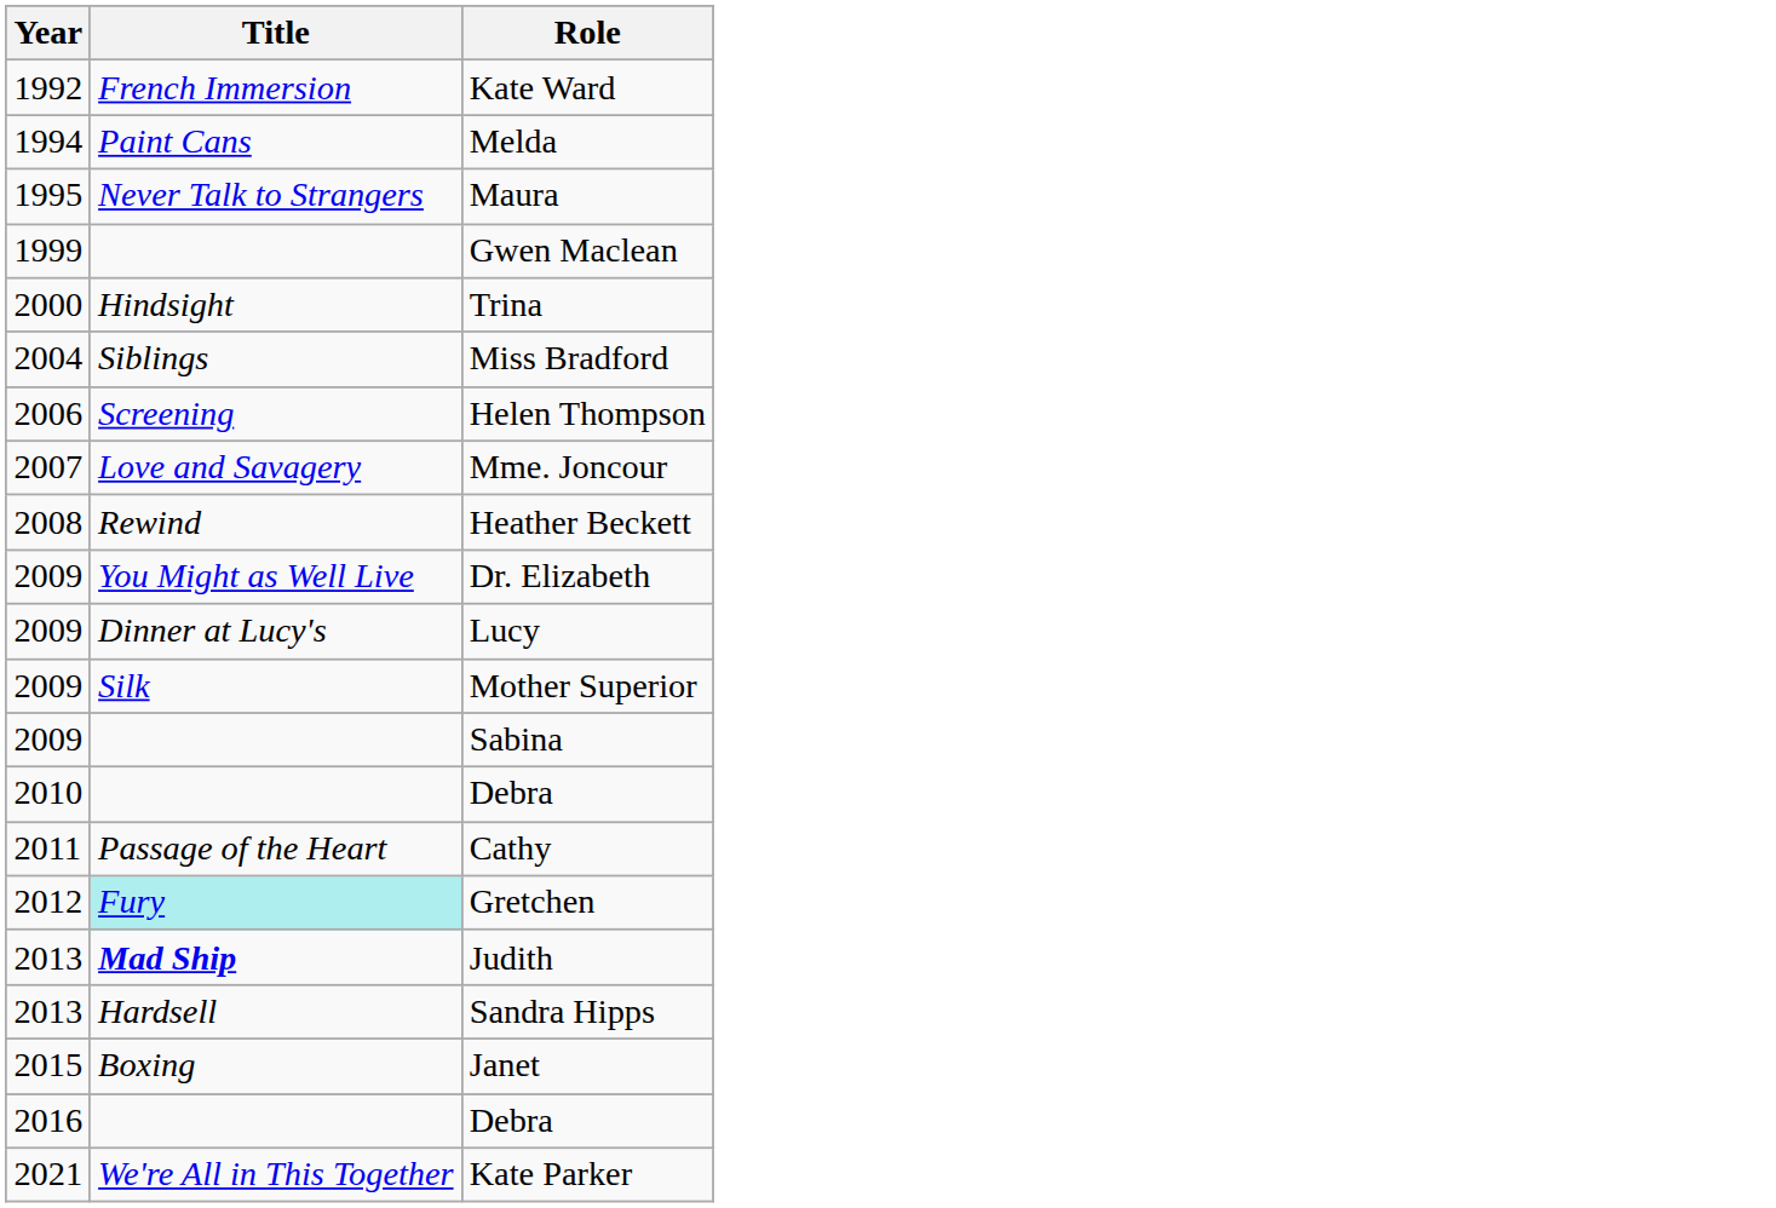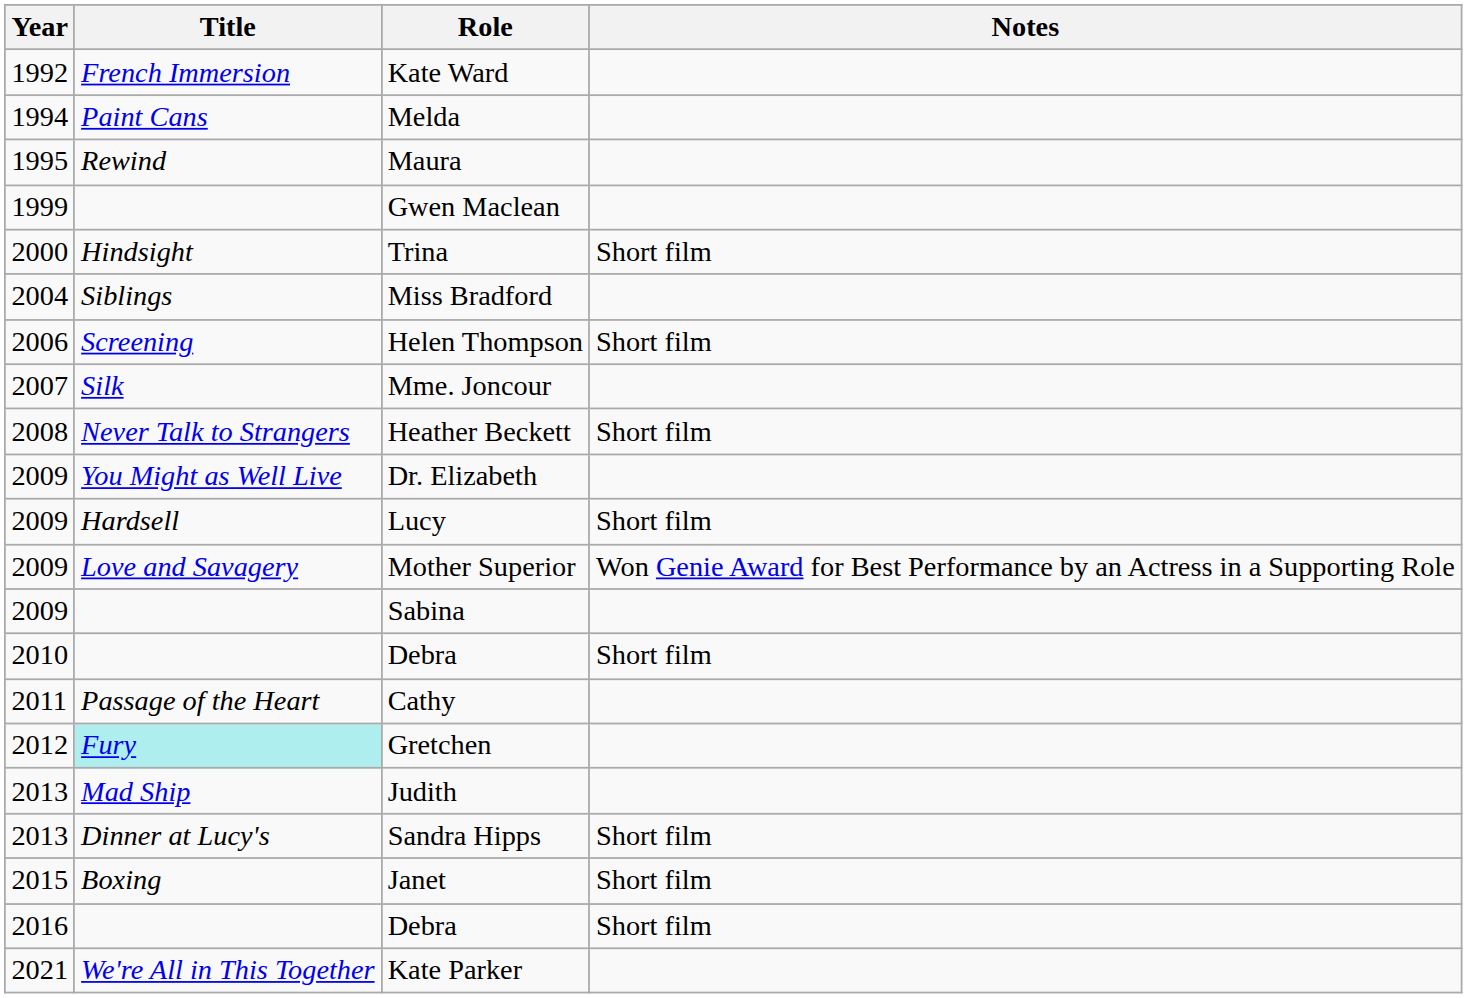+ column: Notes | Short film | Short film | Short film | Short film | Won Genie Award for Best Performance by an Actress in a Supporting Role | Short film | Short film | Short film | Short film
Maura | Title: Never Talk to Strangers -> Rewind
Mme. Joncour | Title: Love and Savagery -> Silk
Heather Beckett | Title: Rewind -> Never Talk to Strangers
Lucy | Title: Dinner at Lucy's -> Hardsell
Mother Superior | Title: Silk -> Love and Savagery
Judith | Title: bold -> normal
Sandra Hipps | Title: Hardsell -> Dinner at Lucy's
